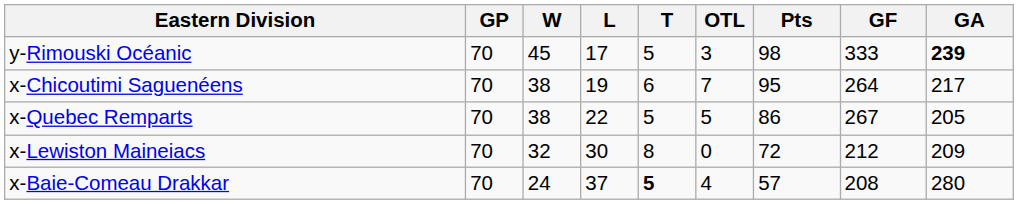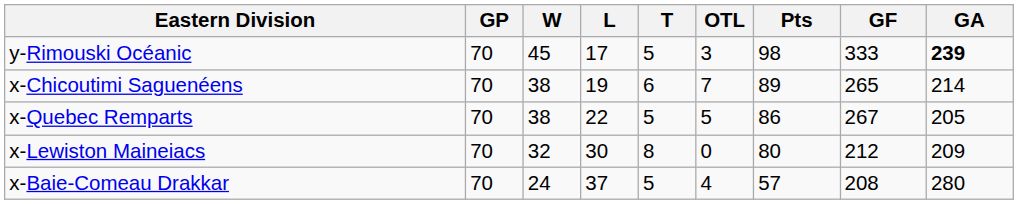x-Chicoutimi Saguenéens | Pts: 95 -> 89
x-Chicoutimi Saguenéens | GF: 264 -> 265
x-Chicoutimi Saguenéens | GA: 217 -> 214
x-Lewiston Maineiacs | Pts: 72 -> 80
x-Baie-Comeau Drakkar | T: bold -> normal
